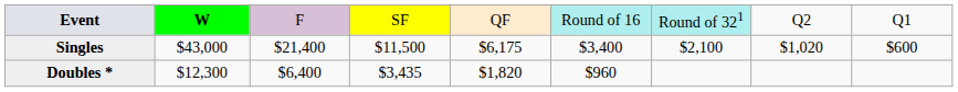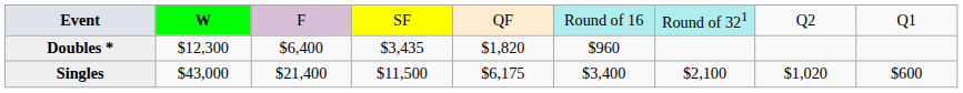rows swapped: Singles <-> Doubles *
